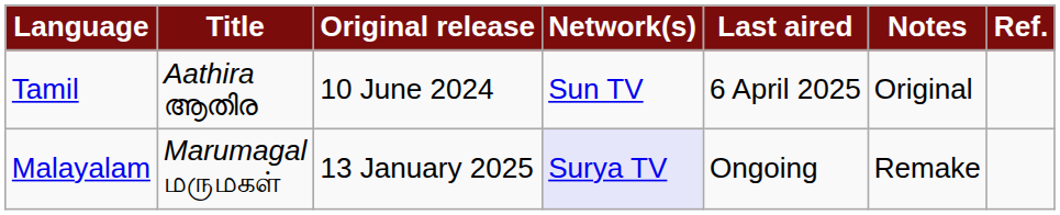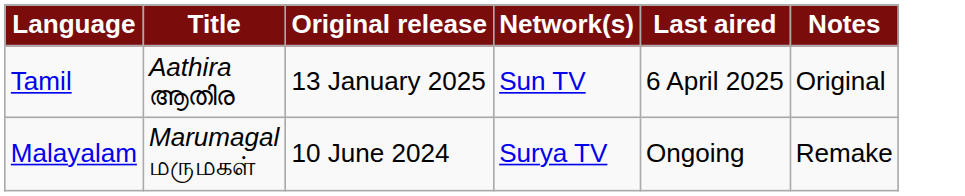- column: Ref.
Tamil | Original release: 10 June 2024 -> 13 January 2025
Malayalam | Original release: 13 January 2025 -> 10 June 2024
Malayalam | Network(s): lavender background -> no background
